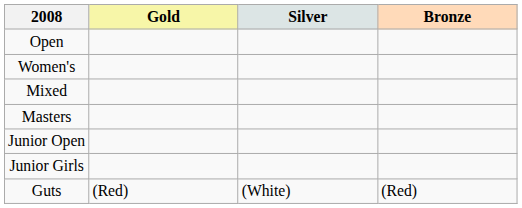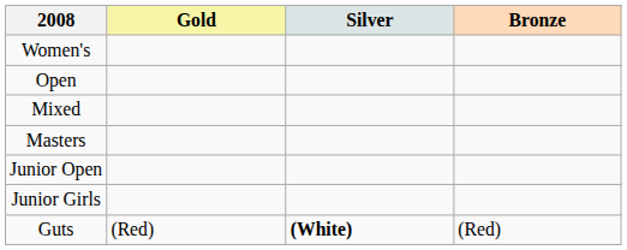rows swapped: Open <-> Women's
Guts | Silver: normal -> bold
